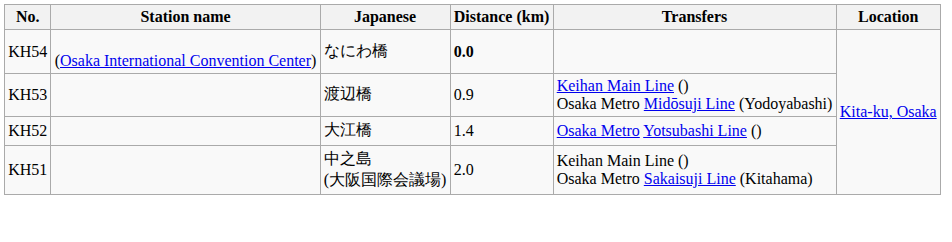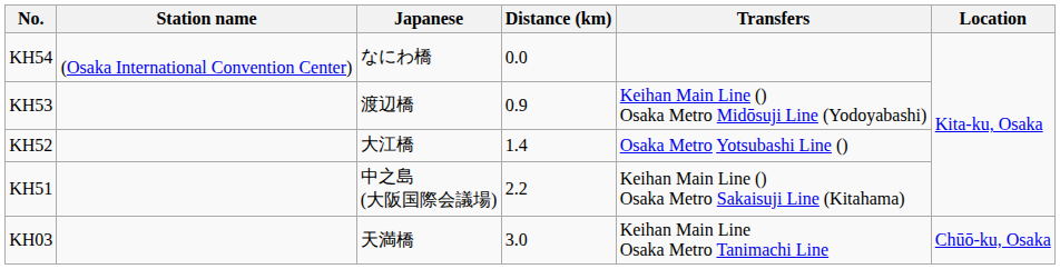KH54 | Distance (km): bold -> normal
KH51 | Distance (km): 2.0 -> 2.2
+ row: KH03 | 天満橋 | 3.0 | Keihan Main Line Osaka Metro Tanimachi Line | Chūō-ku, Osaka
